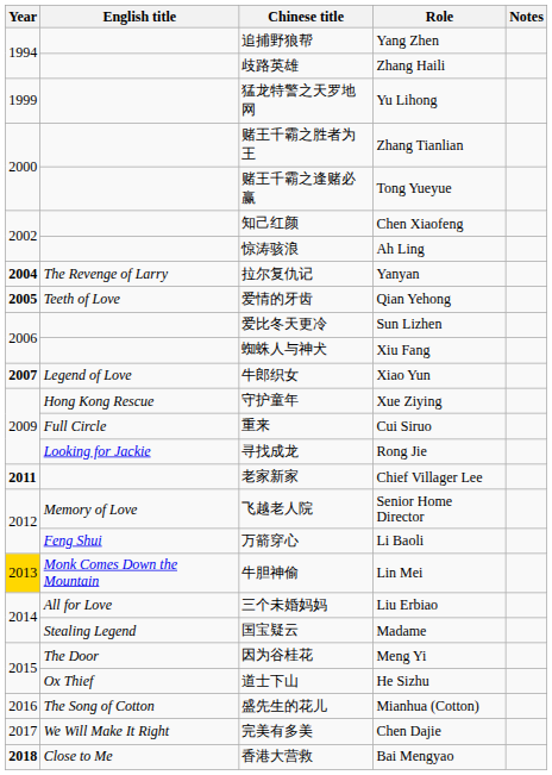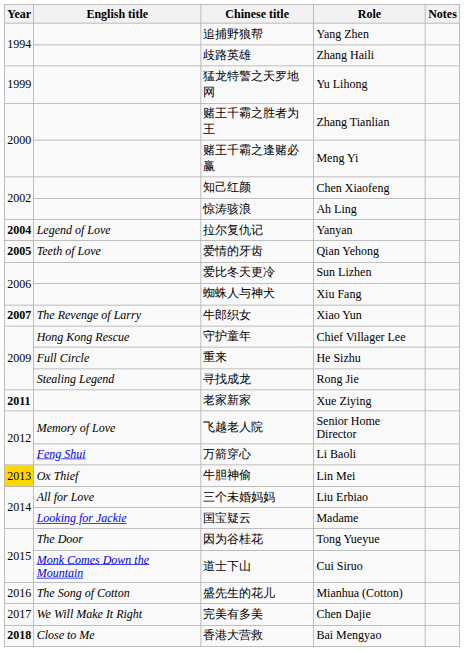赌王千霸之逢赌必赢 | Role: Tong Yueyue -> Meng Yi
拉尔复仇记 | English title: The Revenge of Larry -> Legend of Love
牛郎织女 | English title: Legend of Love -> The Revenge of Larry
守护童年 | Role: Xue Ziying -> Chief Villager Lee
重来 | Role: Cui Siruo -> He Sizhu
寻找成龙 | English title: Looking for Jackie -> Stealing Legend
老家新家 | Role: Chief Villager Lee -> Xue Ziying
牛胆神偷 | English title: Monk Comes Down the Mountain -> Ox Thief
国宝疑云 | English title: Stealing Legend -> Looking for Jackie
因为谷桂花 | Role: Meng Yi -> Tong Yueyue
道士下山 | English title: Ox Thief -> Monk Comes Down the Mountain
道士下山 | Role: He Sizhu -> Cui Siruo
